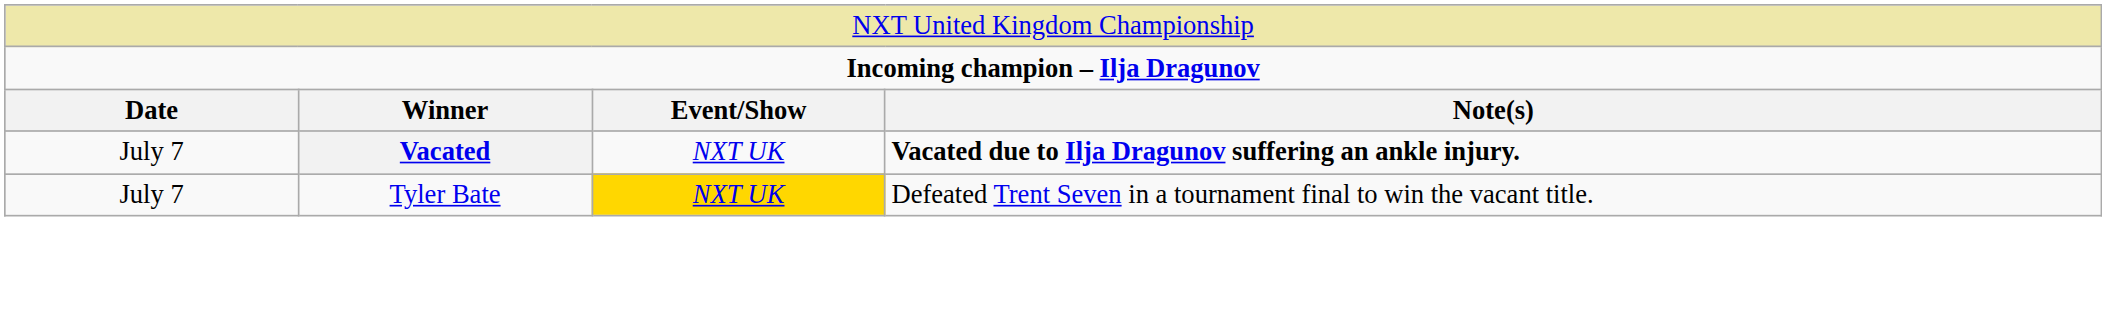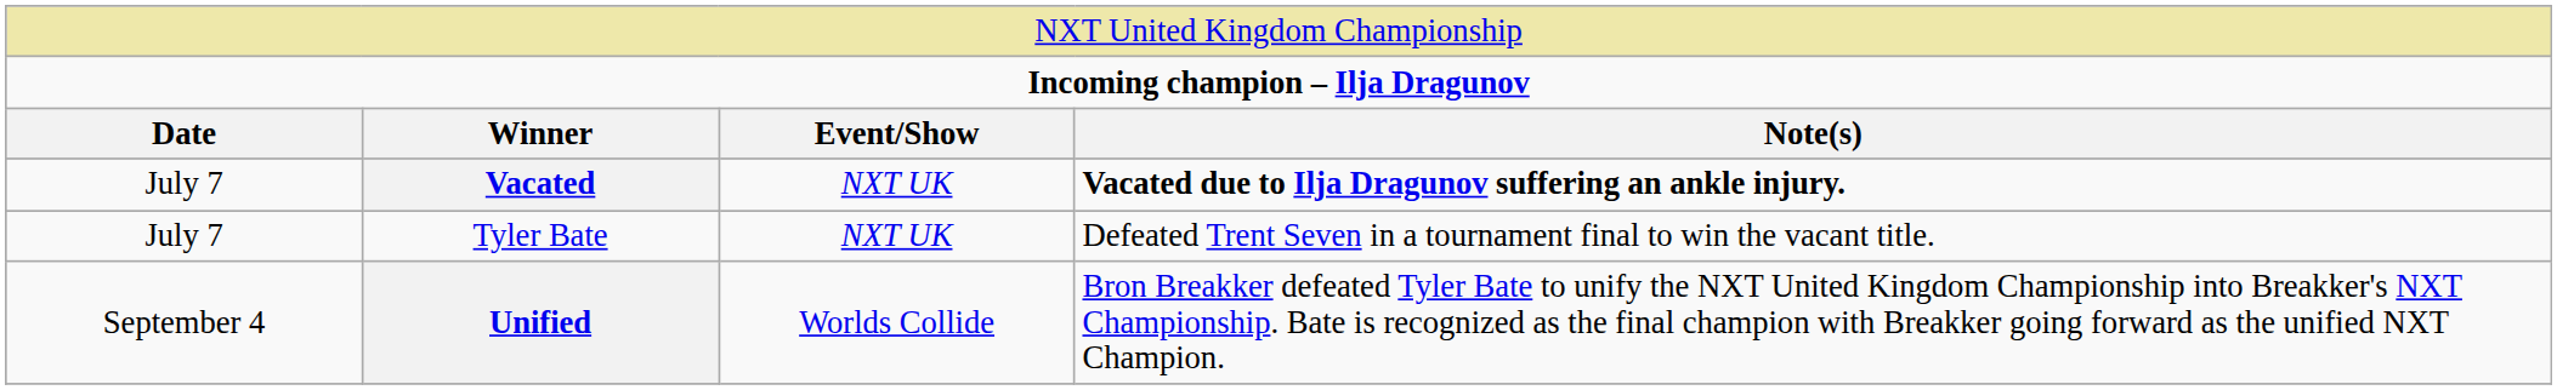Tyler Bate | column 3: gold background -> no background
+ row: September 4 | Unified | Worlds Collide | Bron Breakker defeated Tyler Bate to unify the NXT United Kingdom Championship into Breakker's NXT Championship. Bate is recognized as the final champion with Breakker going forward as the unified NXT Champion.
